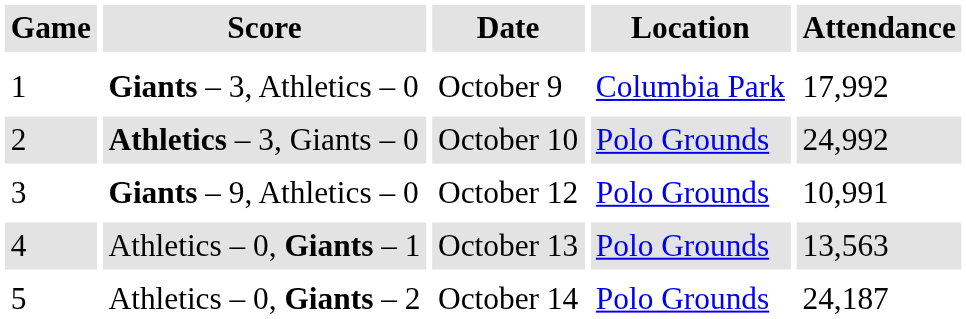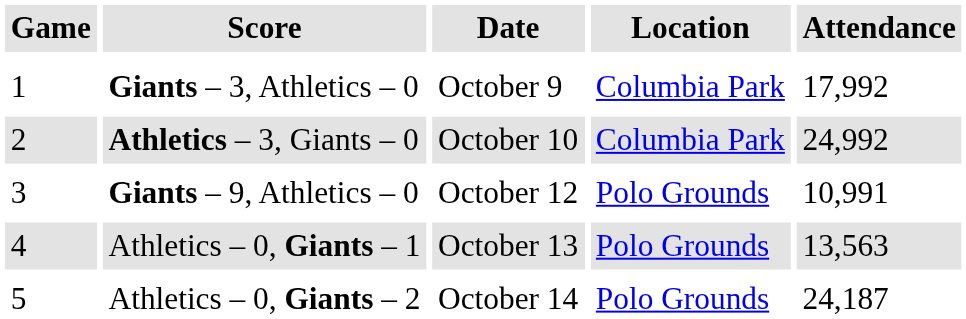Athletics – 3, Giants – 0 | Location: Polo Grounds -> Columbia Park
